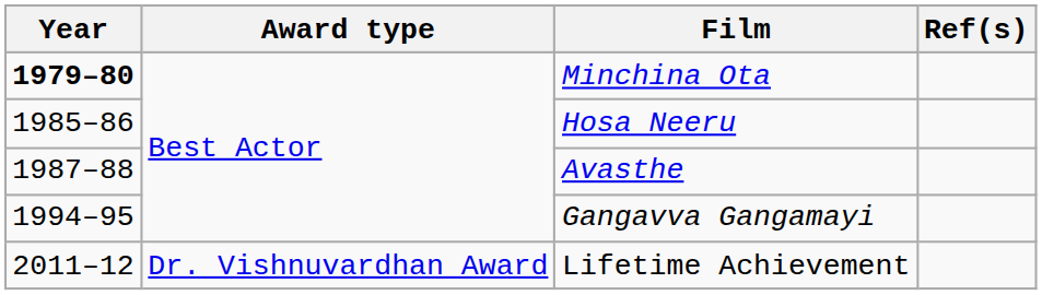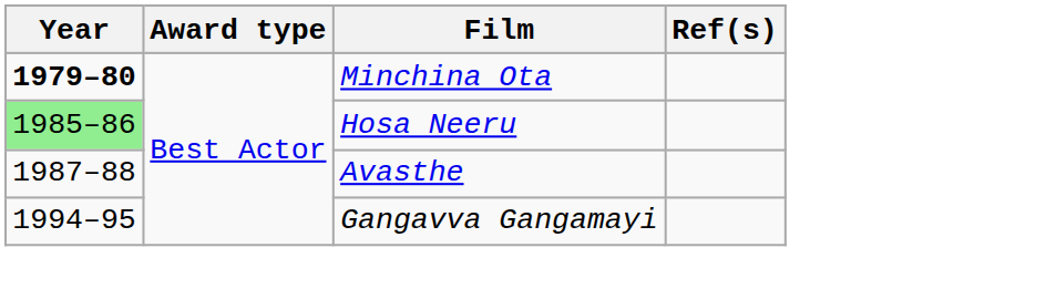Hosa Neeru | Year: no background -> lightgreen background
- row: 2011–12 | Dr. Vishnuvardhan Award | Lifetime Achievement
